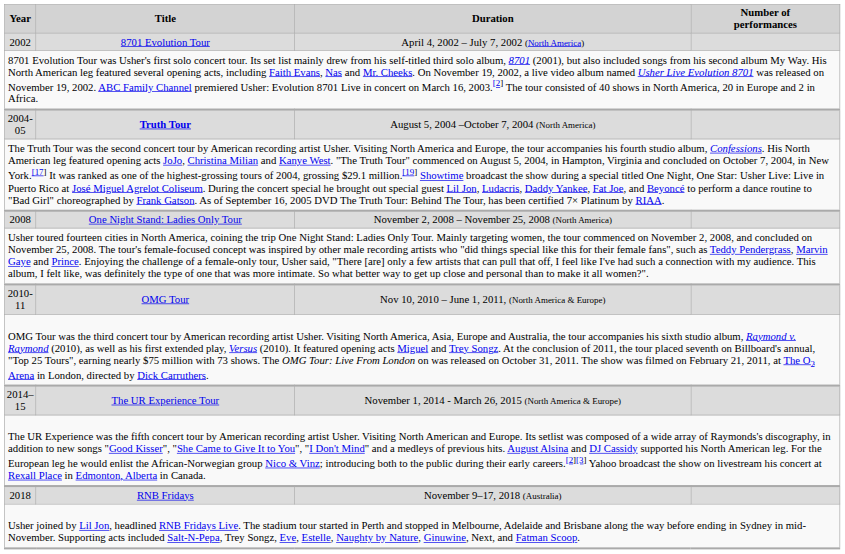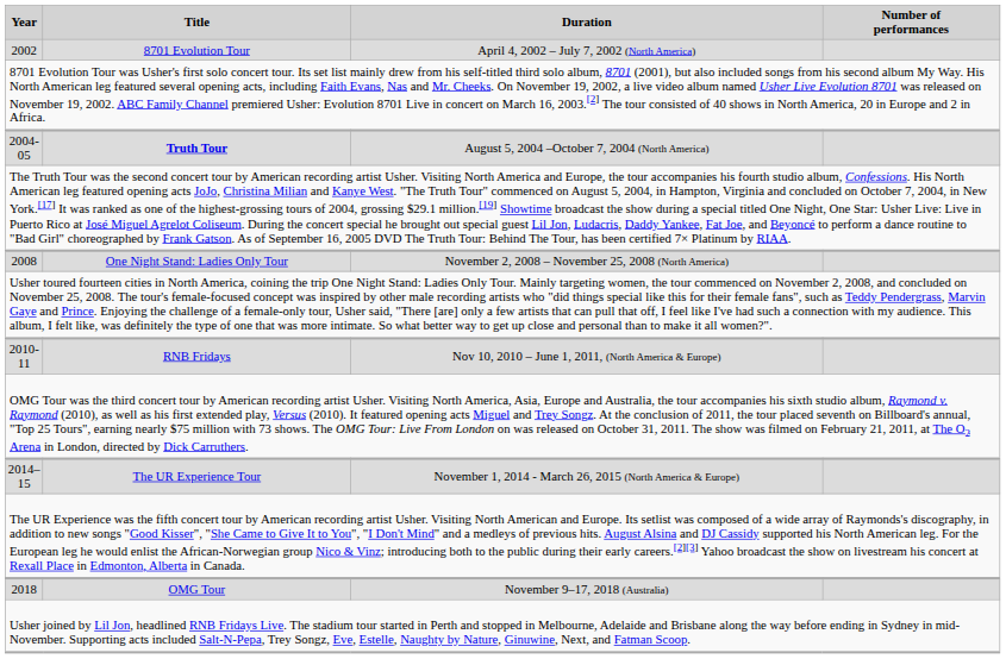2010-11 | Title: OMG Tour -> RNB Fridays
2018 | Title: RNB Fridays -> OMG Tour
